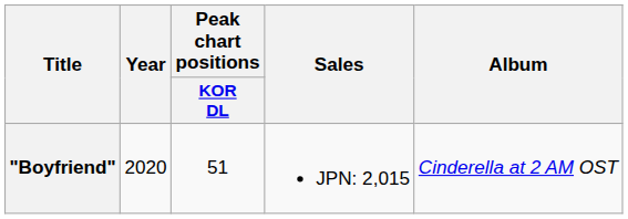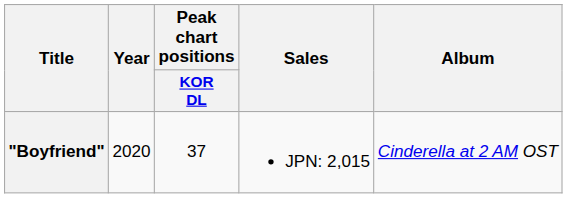"Boyfriend" | Peak chart positions / KOR DL: 51 -> 37
